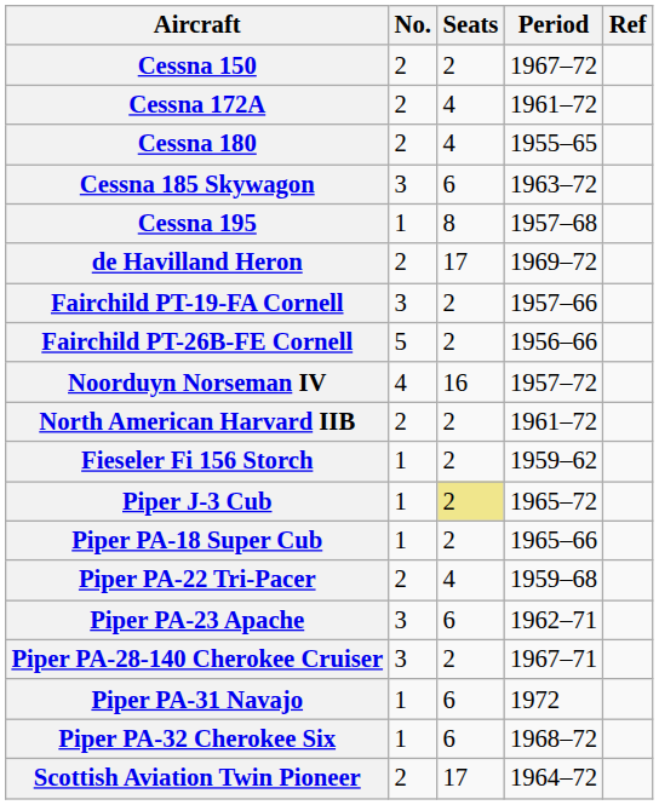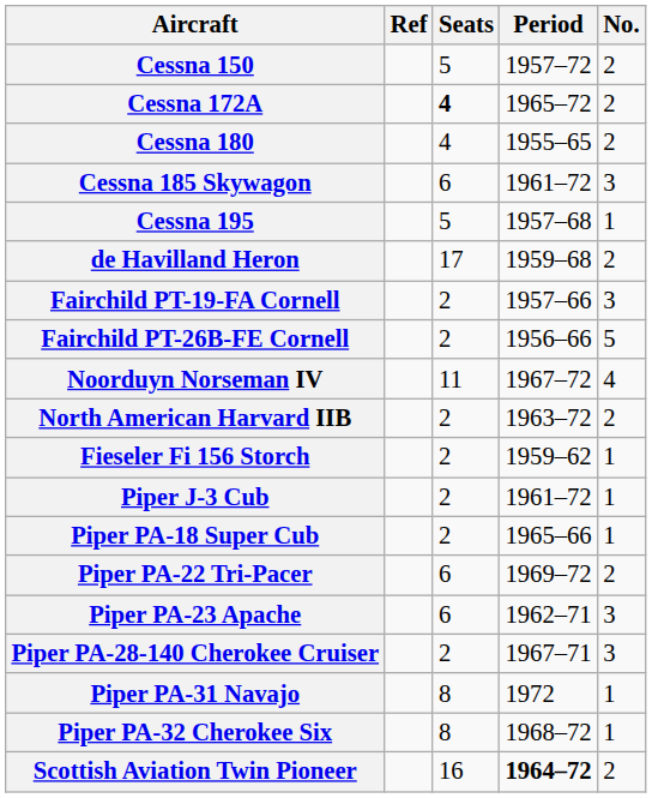columns swapped: No. <-> Ref
Cessna 150 | Seats: 2 -> 5
Cessna 150 | Period: 1967–72 -> 1957–72
Cessna 172A | Seats: normal -> bold
Cessna 172A | Period: 1961–72 -> 1965–72
Cessna 185 Skywagon | Period: 1963–72 -> 1961–72
Cessna 195 | Seats: 8 -> 5
de Havilland Heron | Period: 1969–72 -> 1959–68
Noorduyn Norseman IV | Seats: 16 -> 11
Noorduyn Norseman IV | Period: 1957–72 -> 1967–72
North American Harvard IIB | Period: 1961–72 -> 1963–72
Piper J-3 Cub | Seats: khaki background -> no background
Piper J-3 Cub | Period: 1965–72 -> 1961–72
Piper PA-22 Tri-Pacer | Seats: 4 -> 6
Piper PA-22 Tri-Pacer | Period: 1959–68 -> 1969–72
Piper PA-31 Navajo | Seats: 6 -> 8
Piper PA-32 Cherokee Six | Seats: 6 -> 8
Scottish Aviation Twin Pioneer | Seats: 17 -> 16
Scottish Aviation Twin Pioneer | Period: normal -> bold
